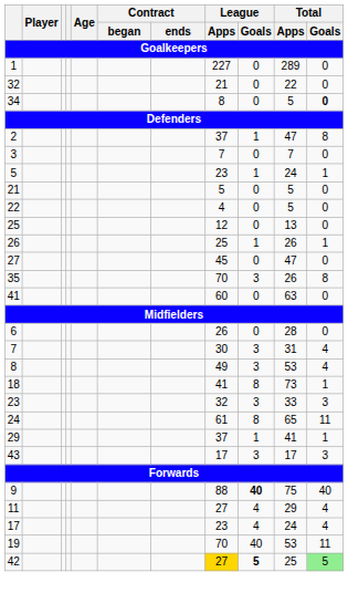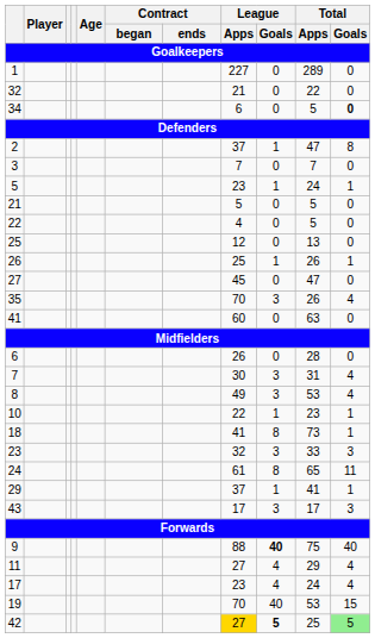34 | League / Apps: 8 -> 6
35 | Total / Goals: 8 -> 4
+ row: 10 | 22 | 1 | 23 | 1
19 | Total / Goals: 11 -> 15
